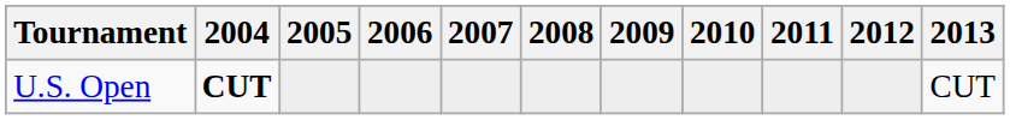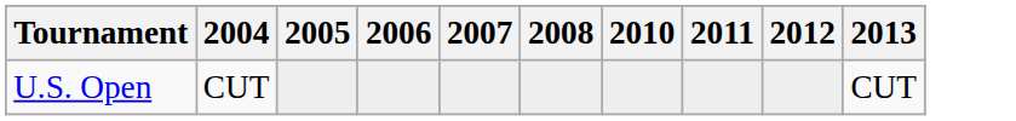- column: 2009
U.S. Open | 2004: bold -> normal
